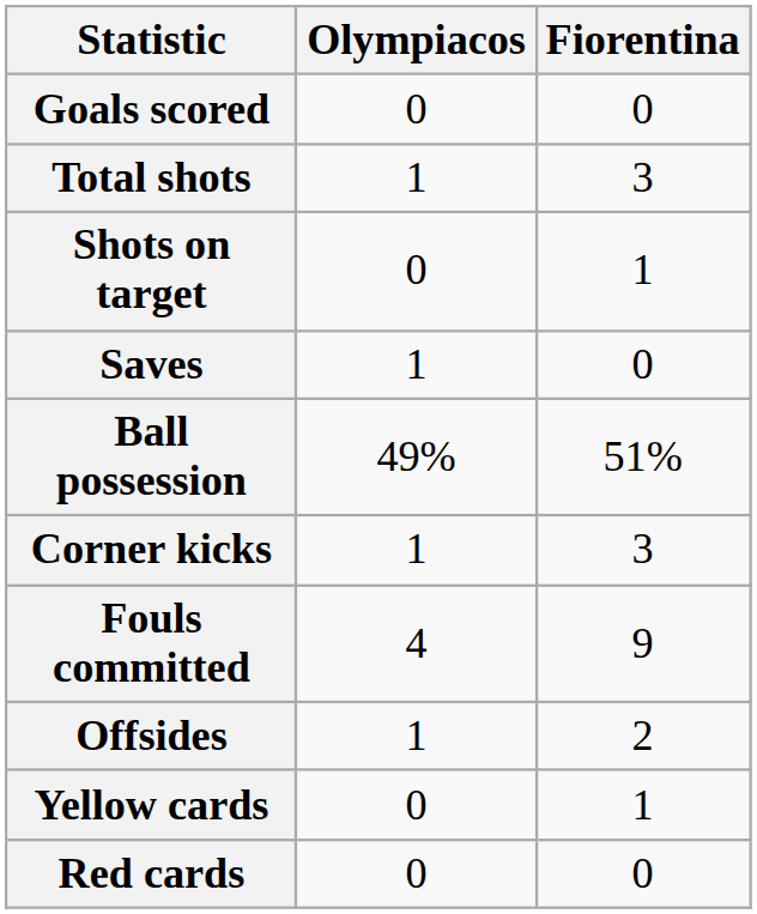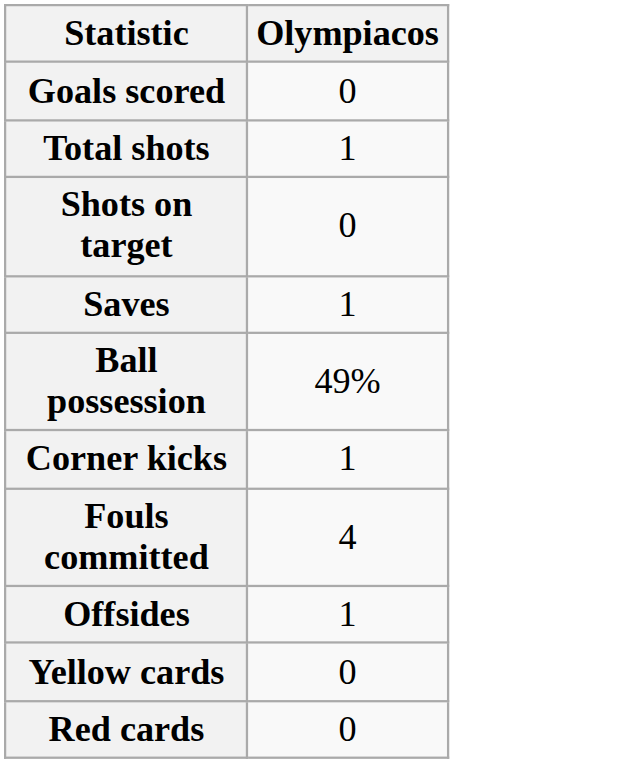- column: Fiorentina | 0 | 3 | 1 | 0 | 51% | 3 | 9 | 2 | 1 | 0
